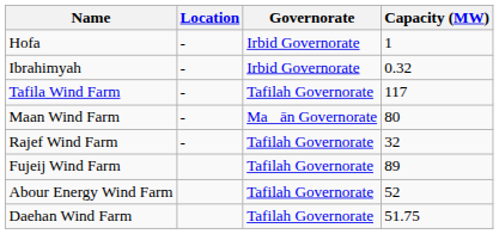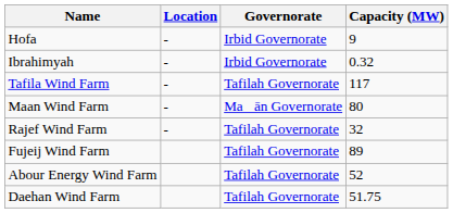Hofa | Capacity (MW): 1 -> 9
